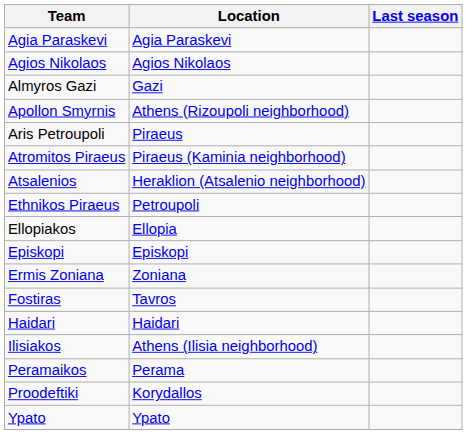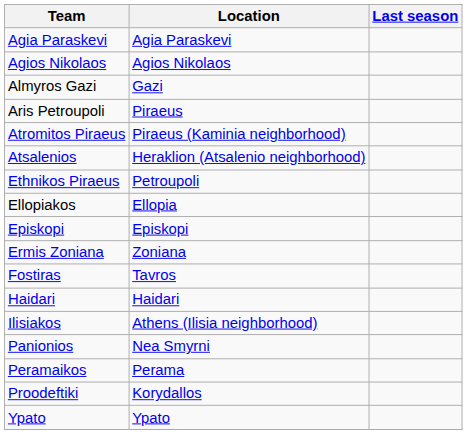- row: Apollon Smyrnis | Athens (Rizoupoli neighborhood)
+ row: Panionios | Nea Smyrni
